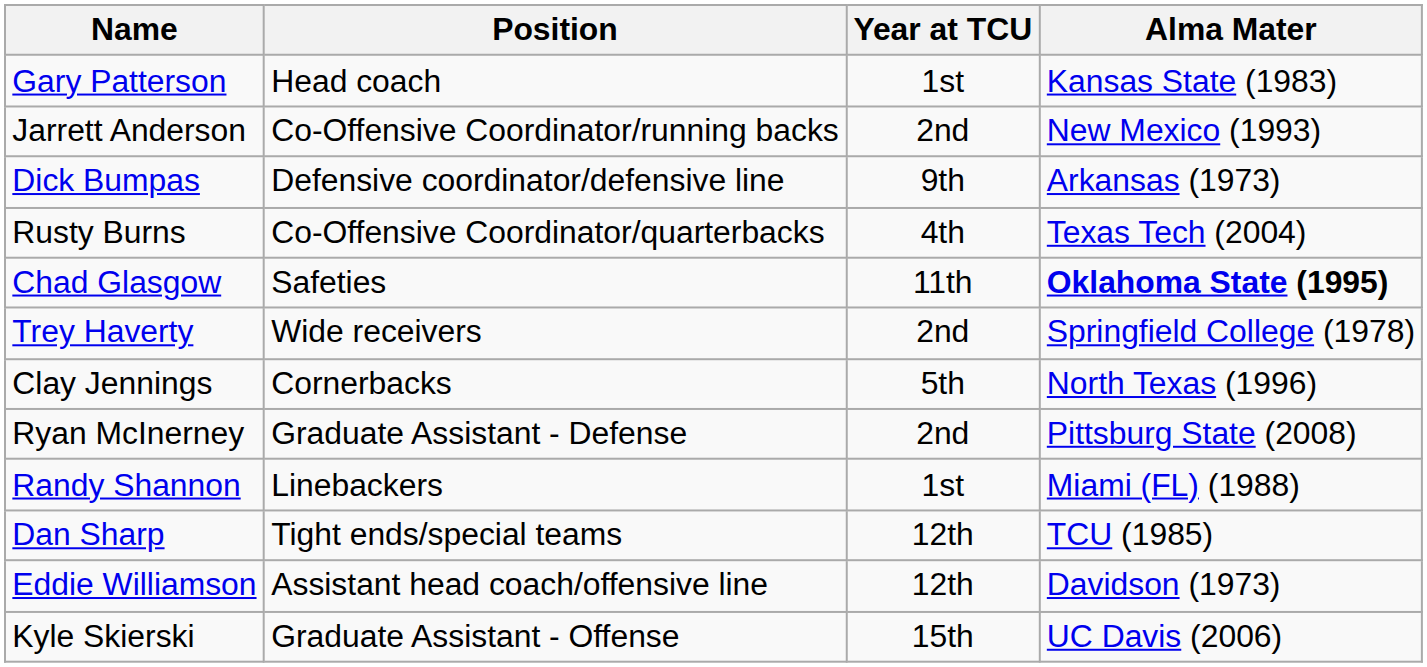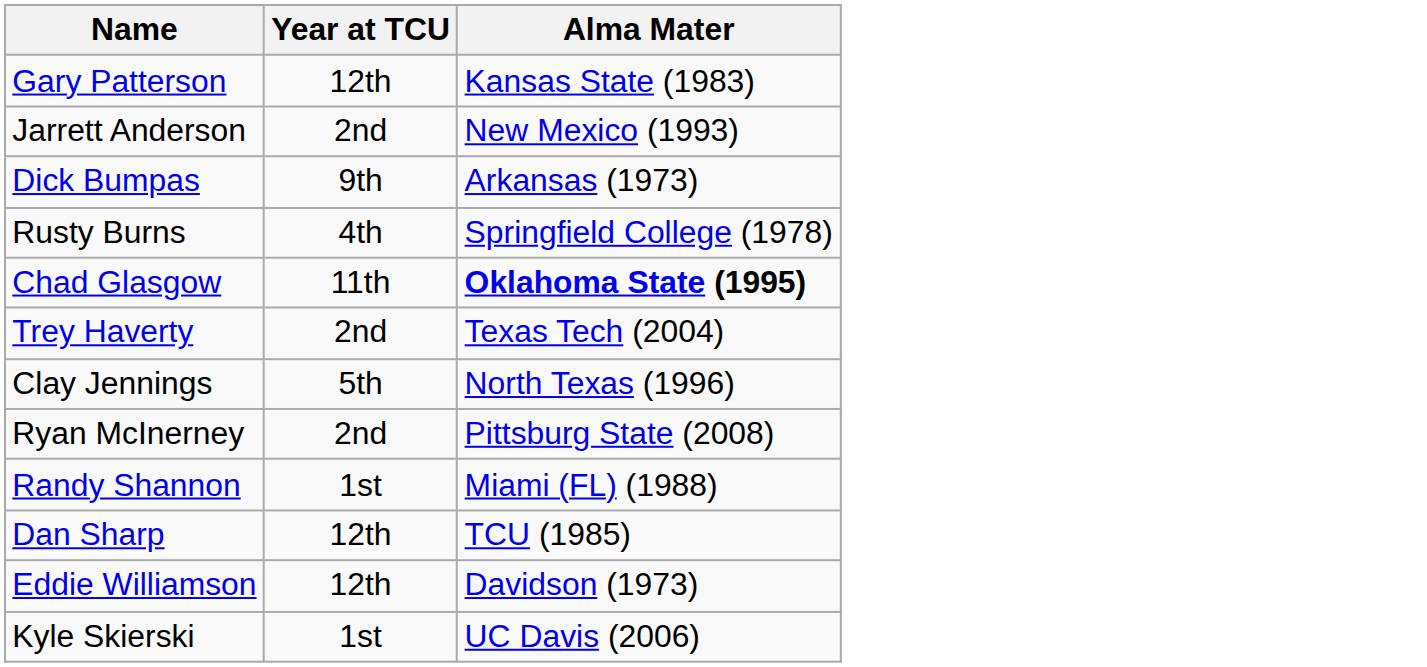- column: Position | Head coach | Co-Offensive Coordinator/running backs | Defensive coordinator/defensive line | Co-Offensive Coordinator/quarterbacks | Safeties | Wide receivers | Cornerbacks | Graduate Assistant - Defense | Linebackers | Tight ends/special teams | Assistant head coach/offensive line | Graduate Assistant - Offense
Gary Patterson | Year at TCU: 1st -> 12th
Rusty Burns | Alma Mater: Texas Tech (2004) -> Springfield College (1978)
Trey Haverty | Alma Mater: Springfield College (1978) -> Texas Tech (2004)
Kyle Skierski | Year at TCU: 15th -> 1st
